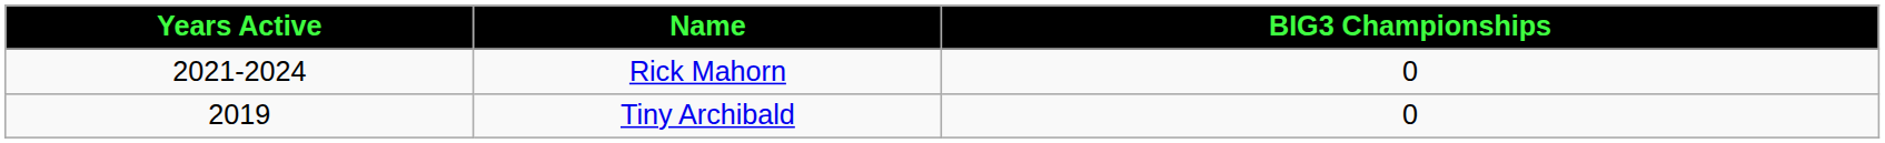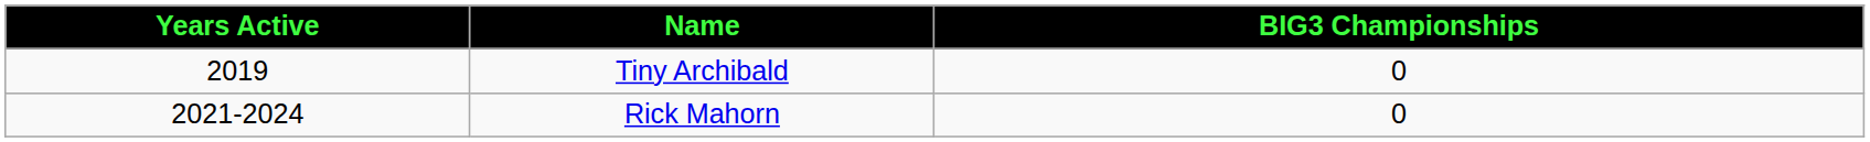rows swapped: Tiny Archibald <-> Rick Mahorn
